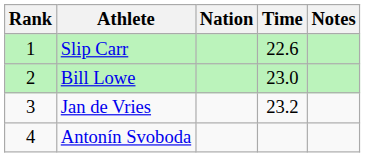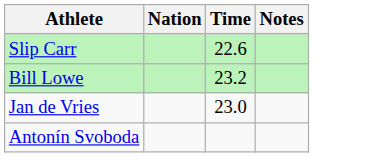- column: Rank | 1 | 2 | 3 | 4
Bill Lowe | Time: 23.0 -> 23.2
Jan de Vries | Time: 23.2 -> 23.0
